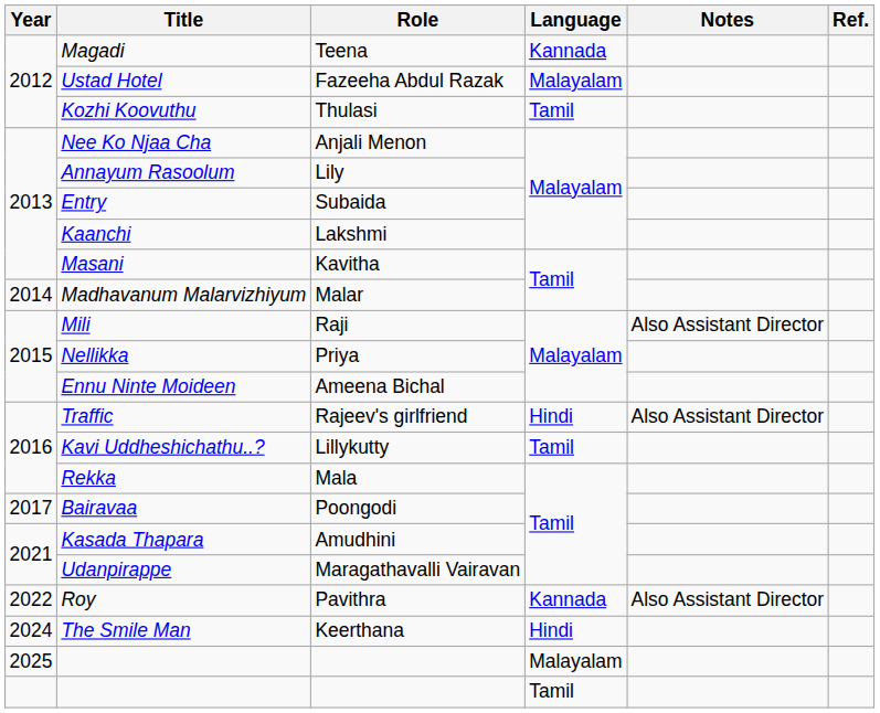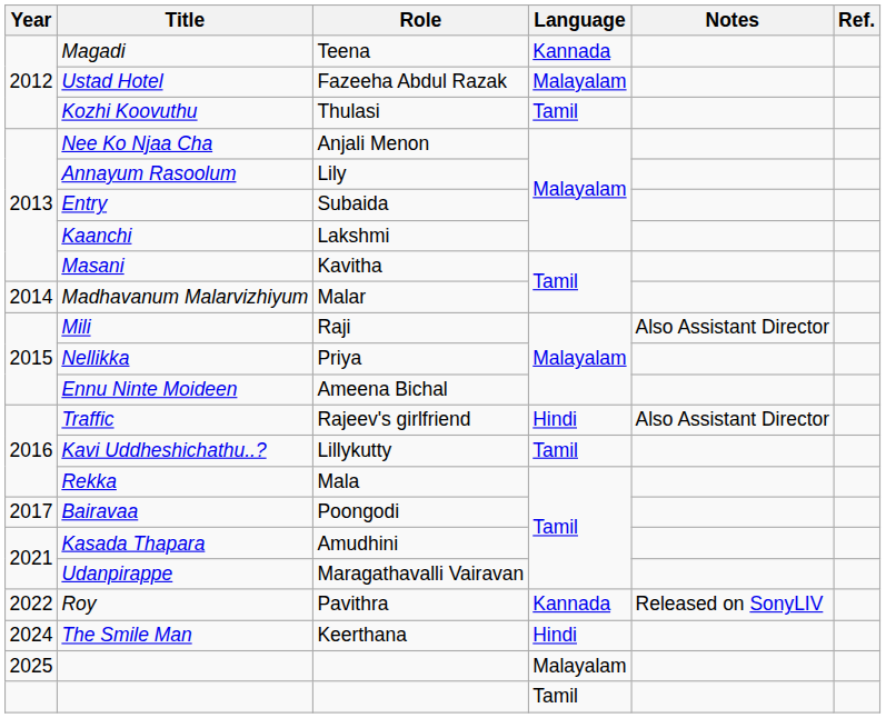Roy | Notes: Also Assistant Director -> Released on SonyLIV
